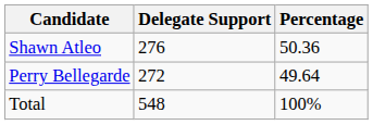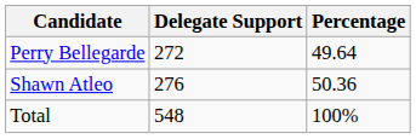rows swapped: Shawn Atleo <-> Perry Bellegarde
